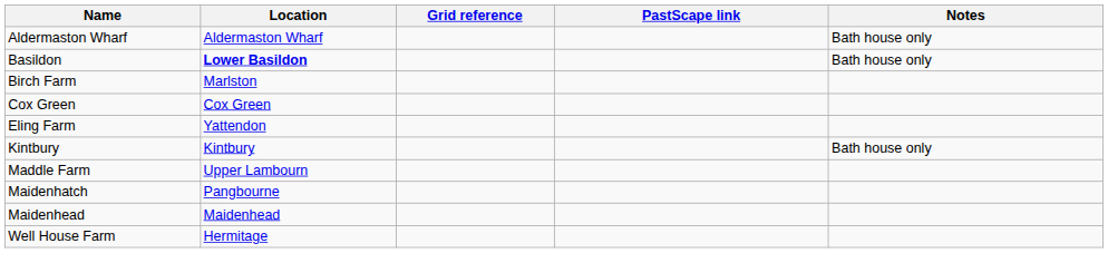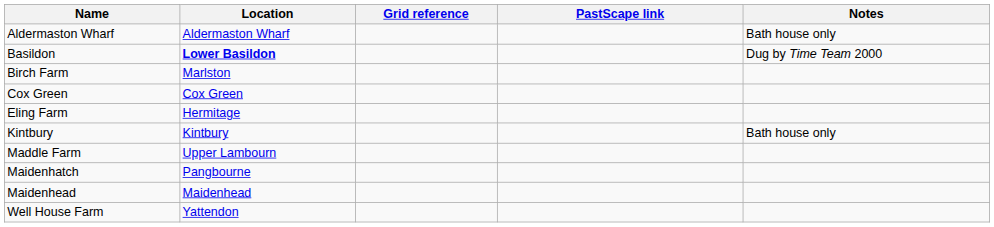Basildon | Notes: Bath house only -> Dug by Time Team 2000
Eling Farm | Location: Yattendon -> Hermitage
Well House Farm | Location: Hermitage -> Yattendon
